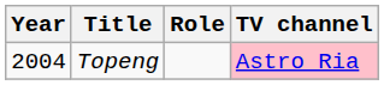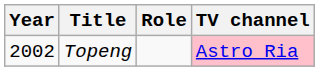Topeng | Year: 2004 -> 2002
